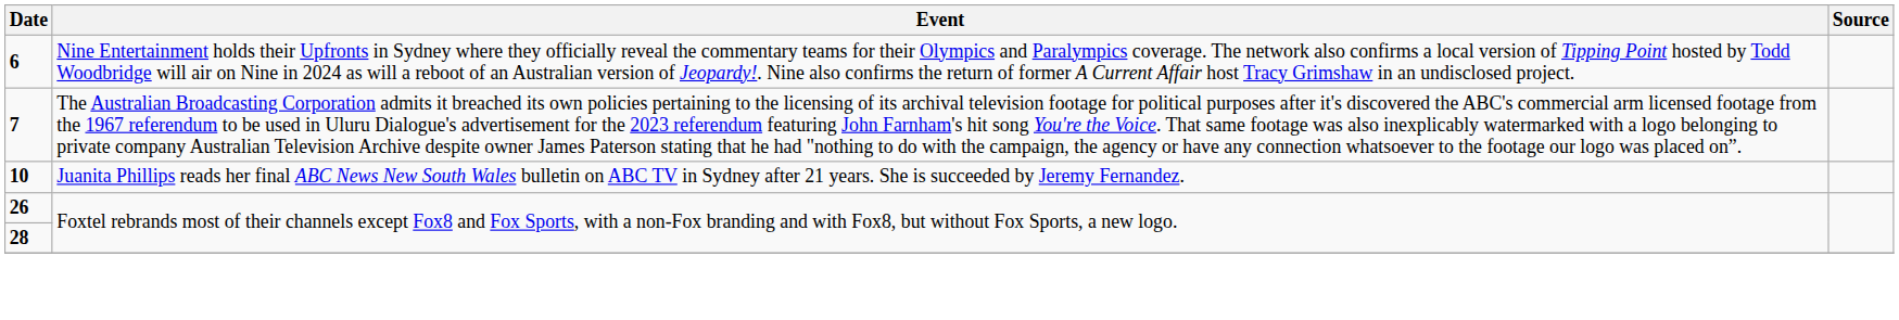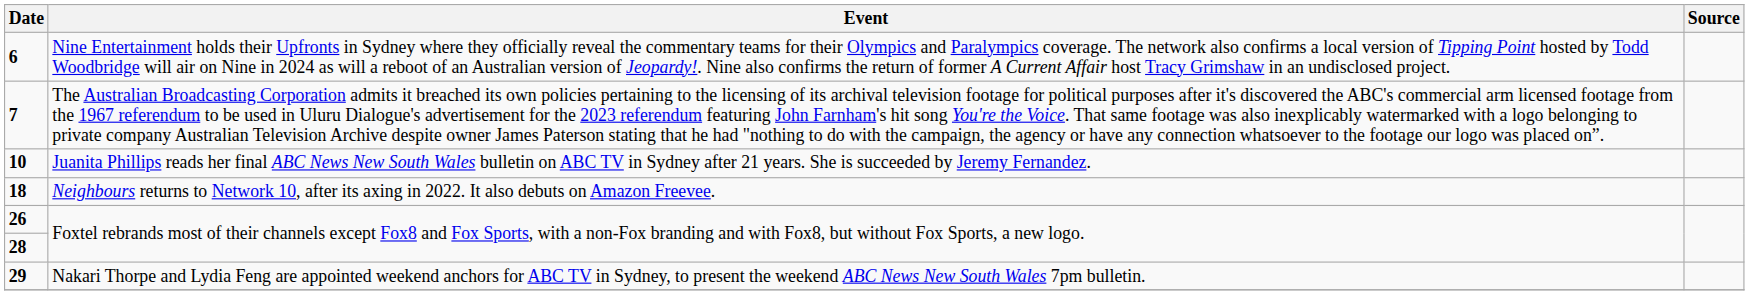+ row: 18 | Neighbours returns to Network 10, after its axing in 2022. It also debuts on Amazon Freevee.
+ row: 29 | Nakari Thorpe and Lydia Feng are appointed weekend anchors for ABC TV in Sydney, to present the weekend ABC News New South Wales 7pm bulletin.
